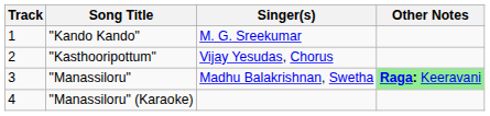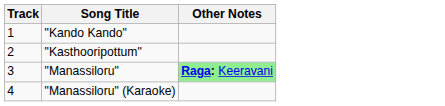- column: Singer(s) | M. G. Sreekumar | Vijay Yesudas, Chorus | Madhu Balakrishnan, Swetha
